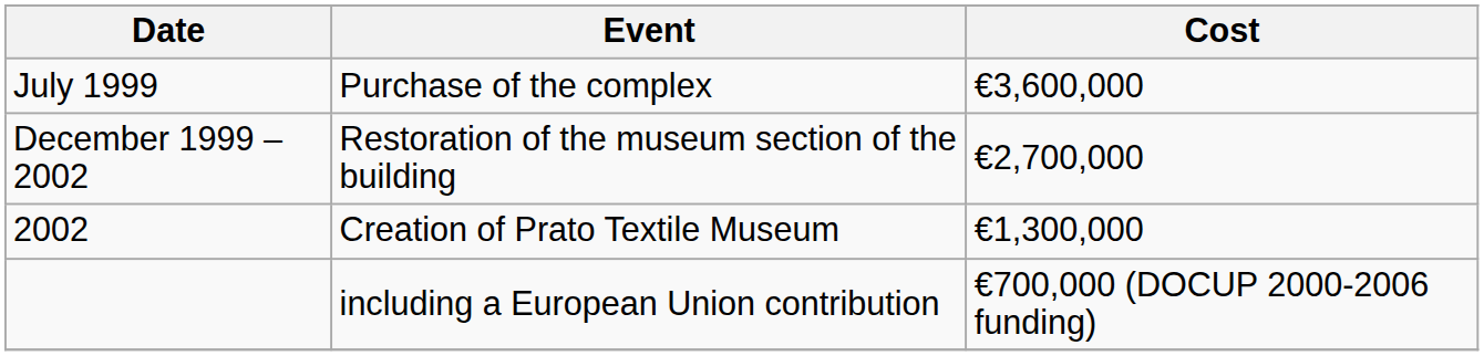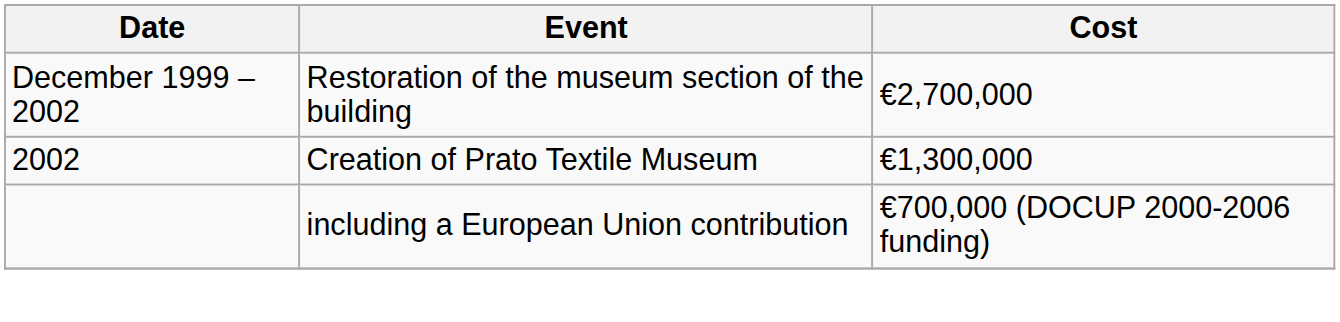- row: July 1999 | Purchase of the complex | €3,600,000
